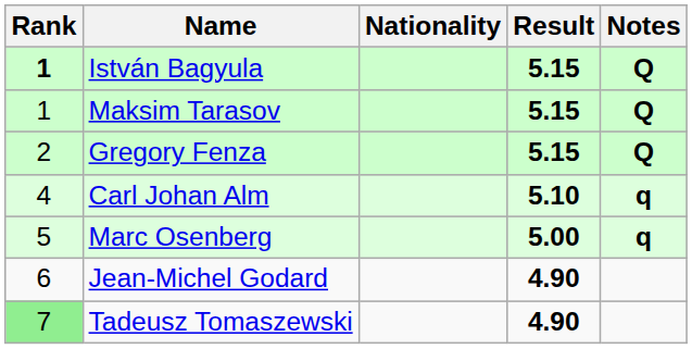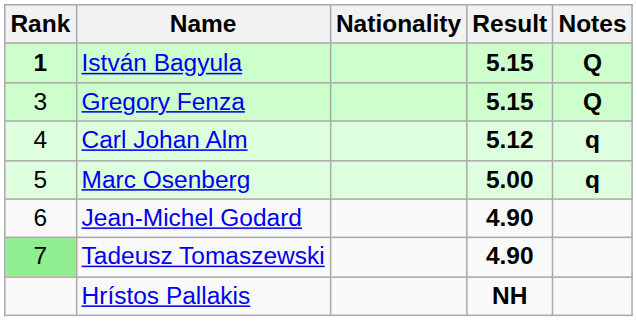- row: 1 | Maksim Tarasov | 5.15 | Q
Gregory Fenza | Rank: 2 -> 3
Carl Johan Alm | Result: 5.10 -> 5.12
+ row: Hrístos Pallakis | NH
